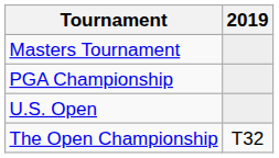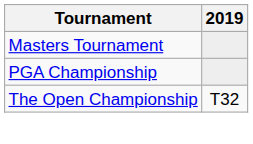- row: U.S. Open
